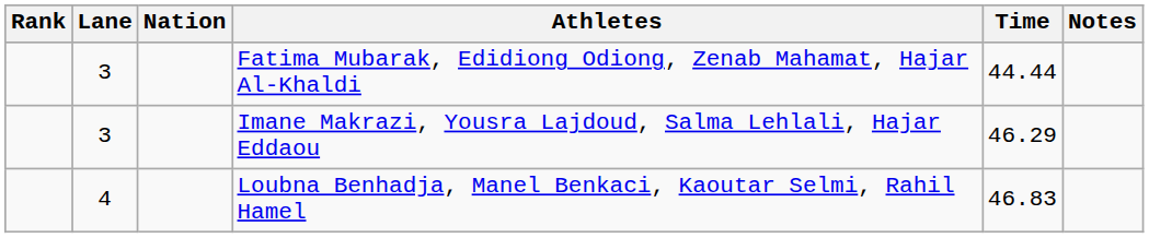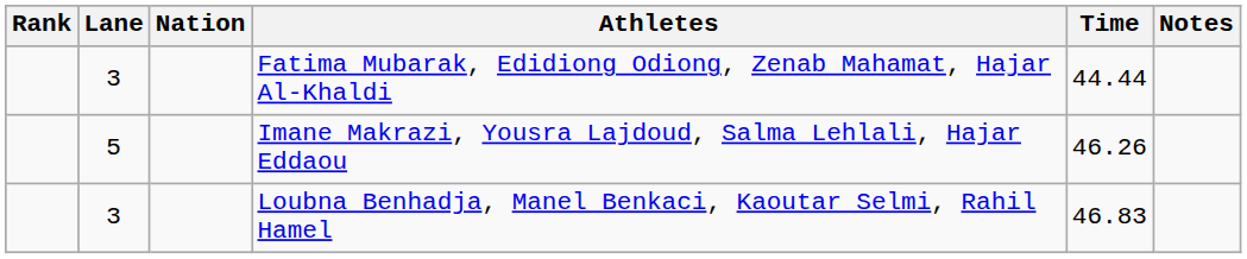Imane Makrazi, Yousra Lajdoud, Salma Lehlali, Hajar Eddaou | Lane: 3 -> 5
Imane Makrazi, Yousra Lajdoud, Salma Lehlali, Hajar Eddaou | Time: 46.29 -> 46.26
Loubna Benhadja, Manel Benkaci, Kaoutar Selmi, Rahil Hamel | Lane: 4 -> 3
